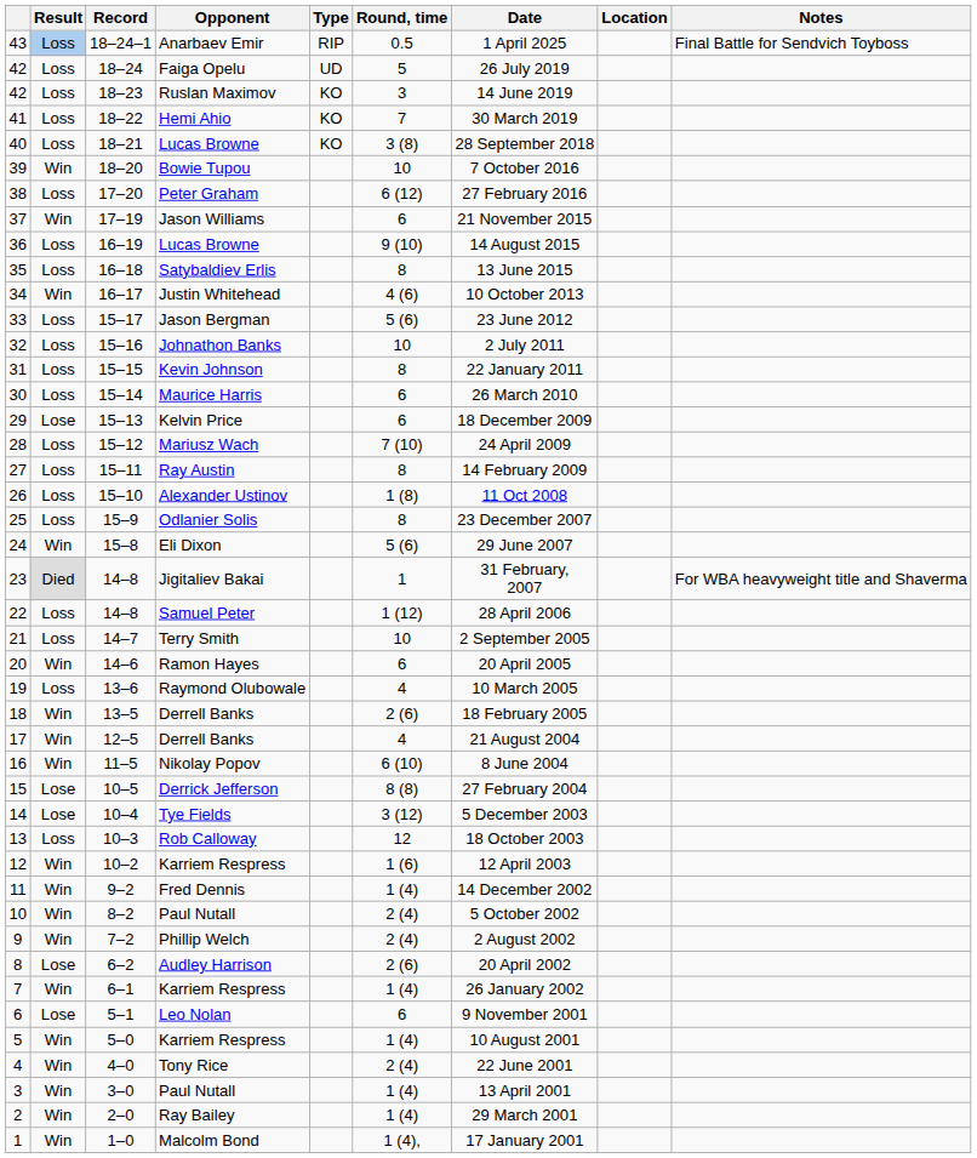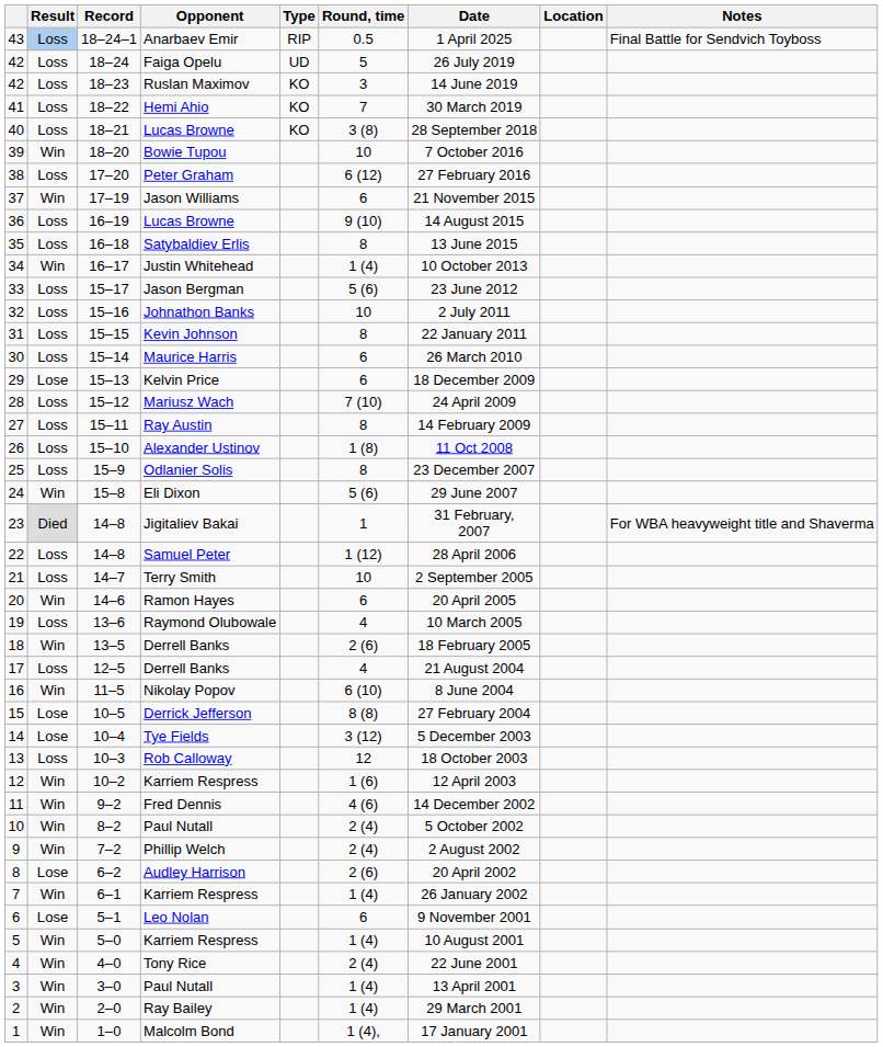34 | Round, time: 4 (6) -> 1 (4)
17 | Result: Win -> Loss
11 | Round, time: 1 (4) -> 4 (6)
